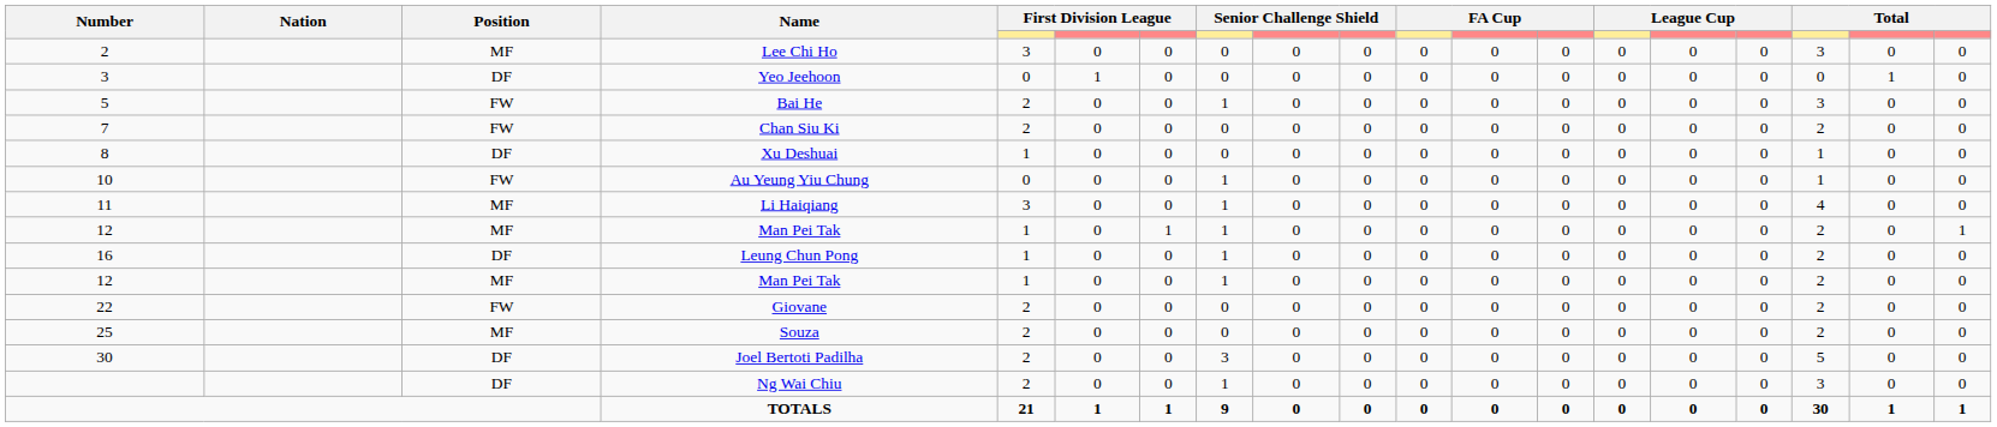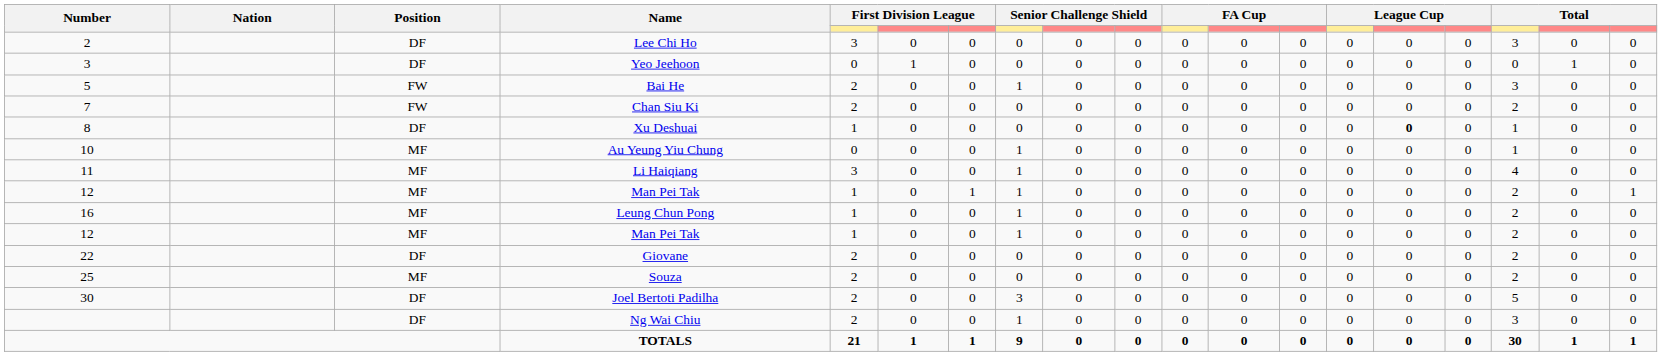Lee Chi Ho | Position: MF -> DF
Xu Deshuai | column 15: normal -> bold
Au Yeung Yiu Chung | Position: FW -> MF
Leung Chun Pong | Position: DF -> MF
Giovane | Position: FW -> DF
